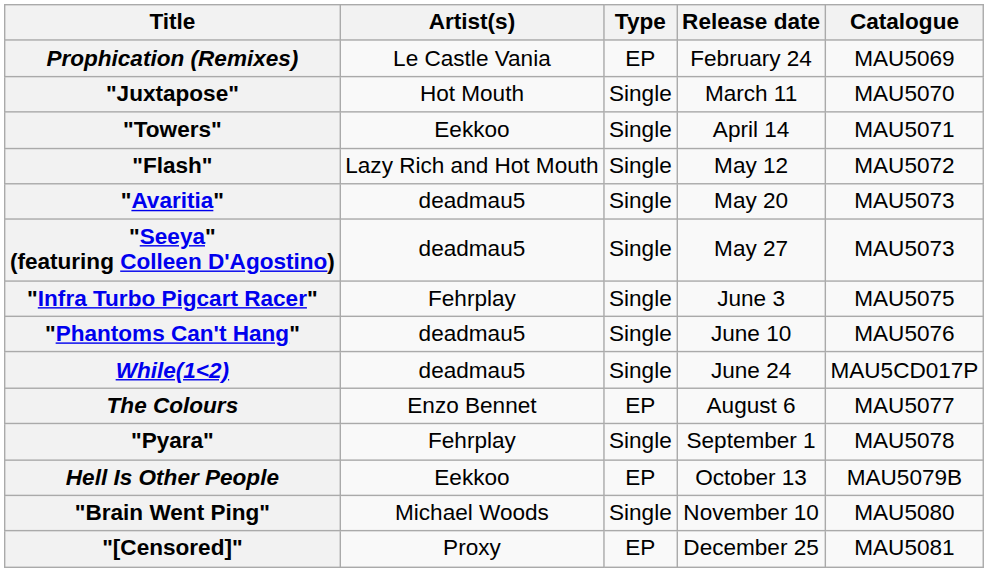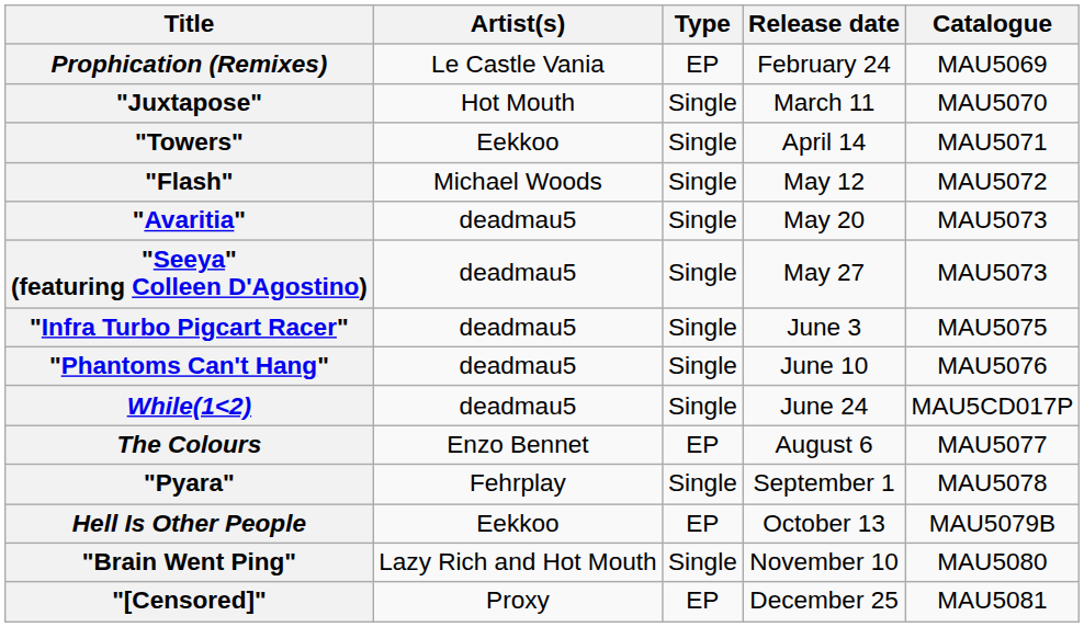"Flash" | Artist(s): Lazy Rich and Hot Mouth -> Michael Woods
"Infra Turbo Pigcart Racer" | Artist(s): Fehrplay -> deadmau5
"Brain Went Ping" | Artist(s): Michael Woods -> Lazy Rich and Hot Mouth
